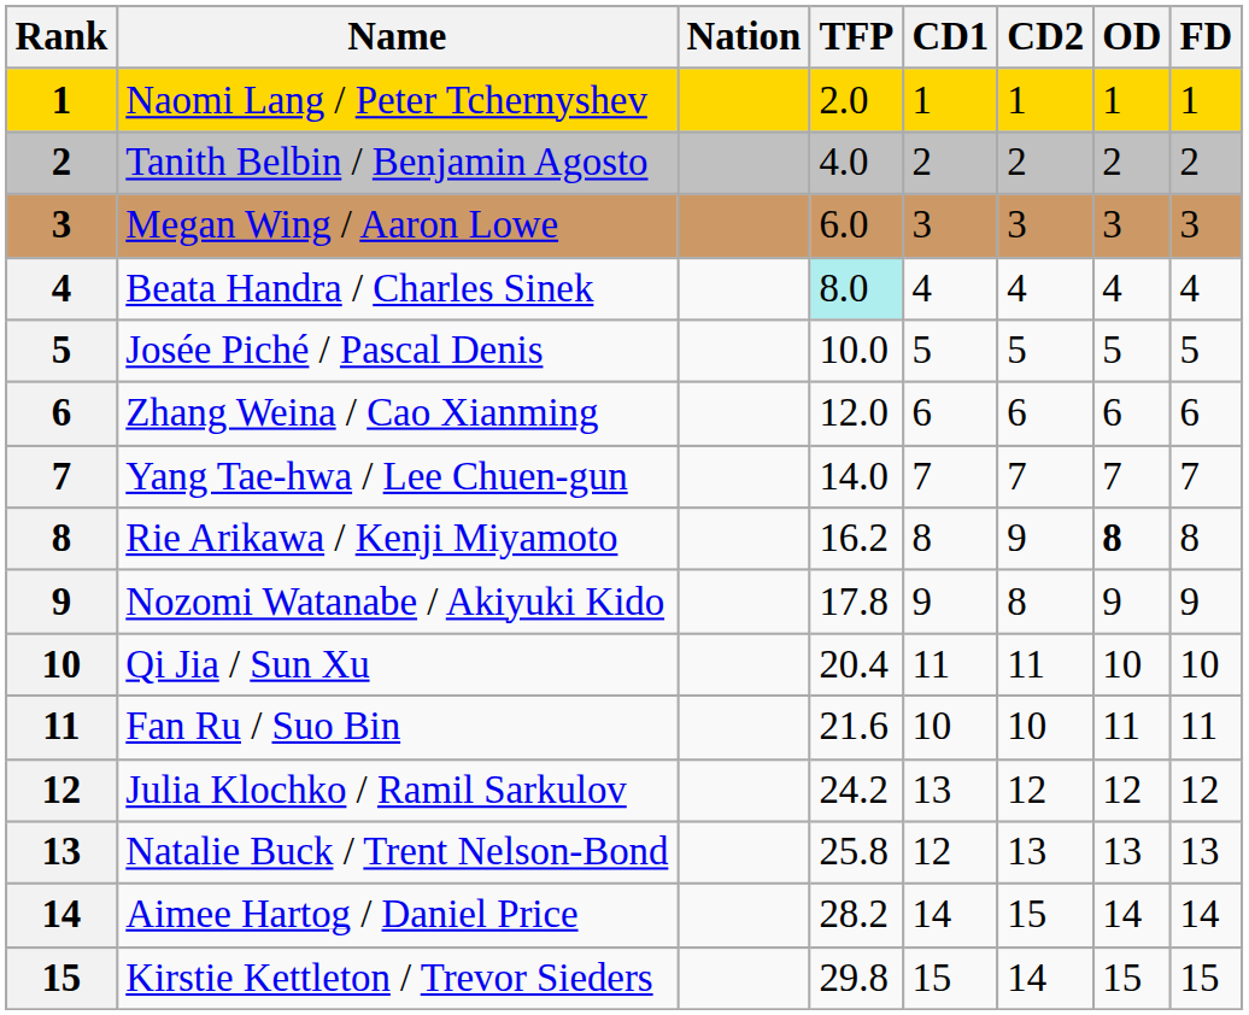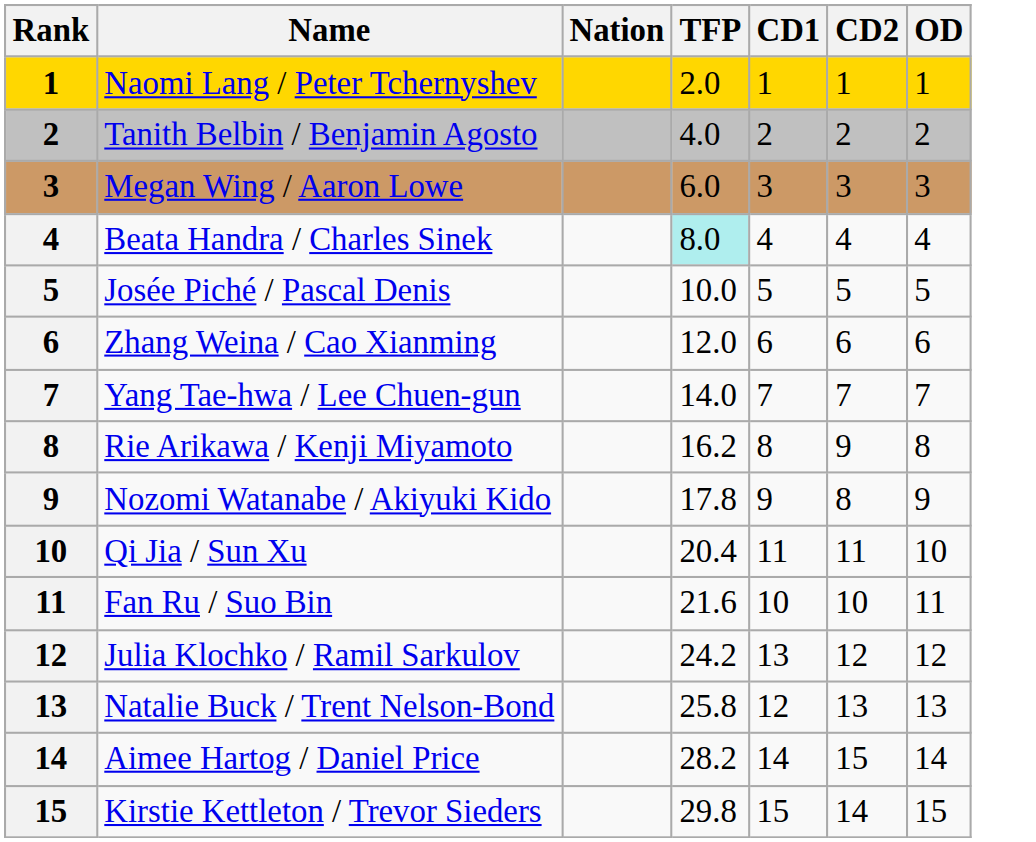- column: FD | 1 | 2 | 3 | 4 | 5 | 6 | 7 | 8 | 9 | 10 | 11 | 12 | 13 | 14 | 15
Rie Arikawa / Kenji Miyamoto | OD: bold -> normal
